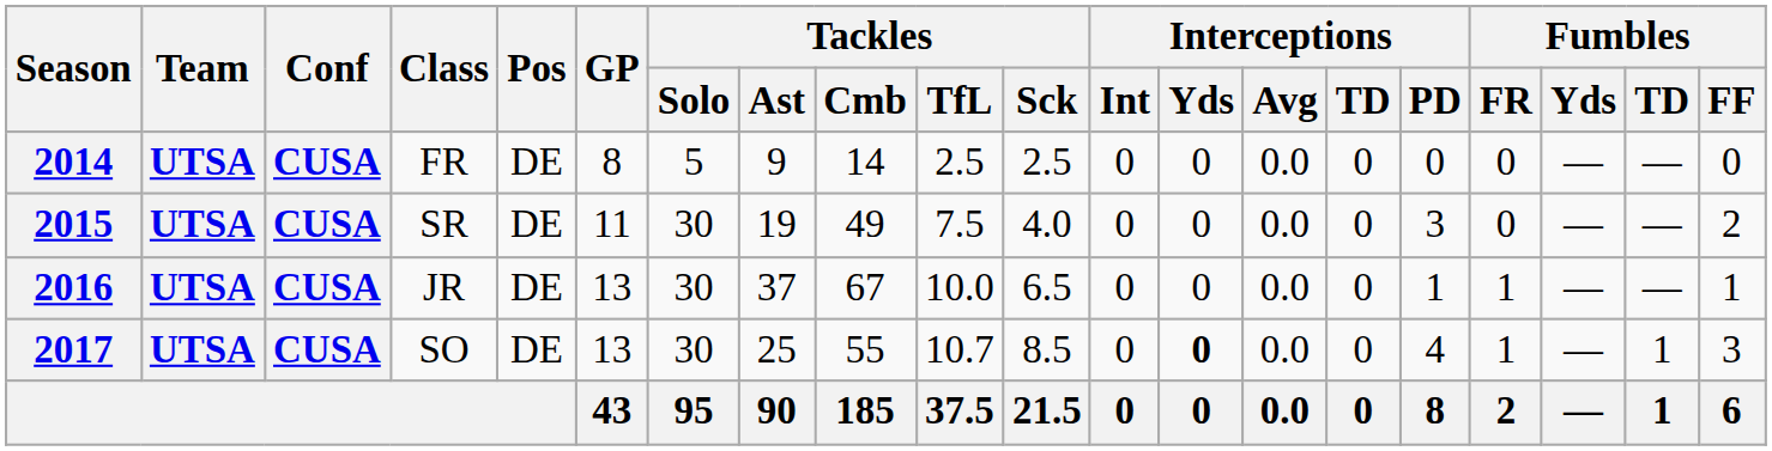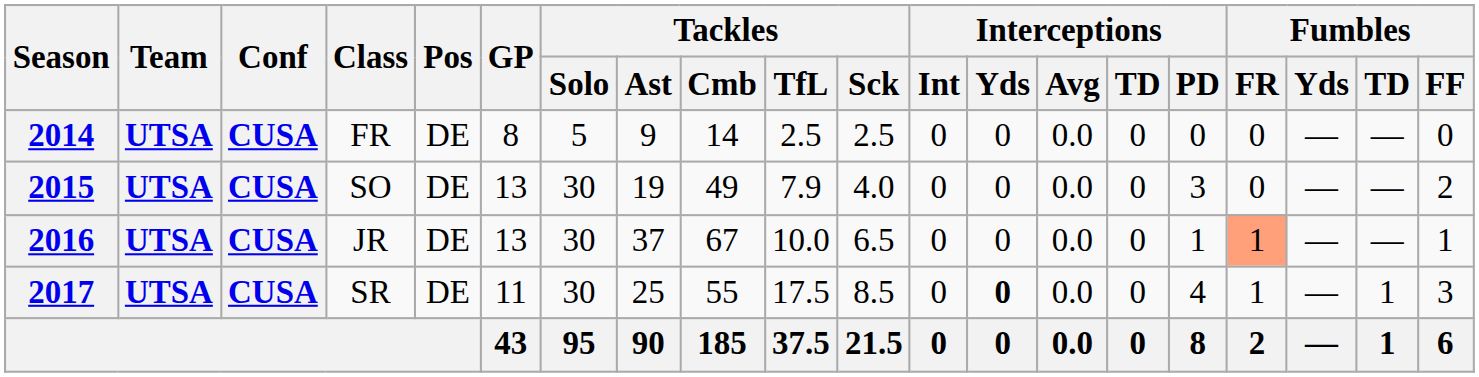2015 | Class: SR -> SO
2015 | GP: 11 -> 13
2015 | Tackles / TfL: 7.5 -> 7.9
2016 | Fumbles / FR: no background -> lightsalmon background
2017 | Class: SO -> SR
2017 | GP: 13 -> 11
2017 | Tackles / TfL: 10.7 -> 17.5
